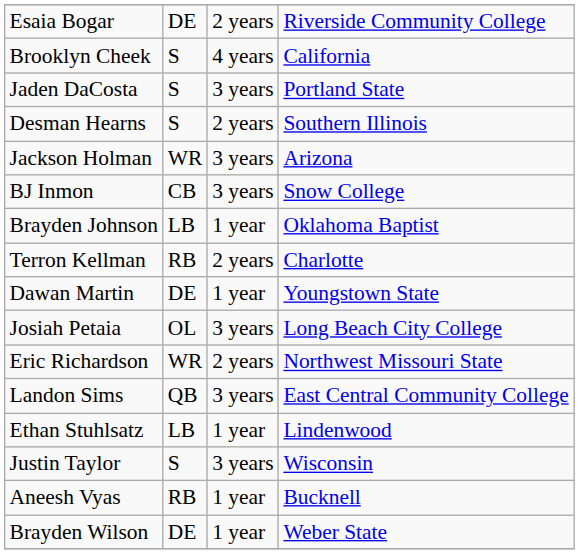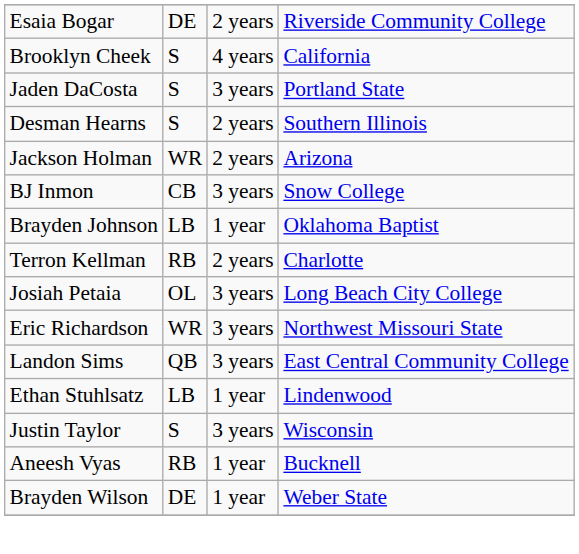Jackson Holman | column 3: 3 years -> 2 years
- row: Dawan Martin | DE | 1 year | Youngstown State
Eric Richardson | column 3: 2 years -> 3 years
